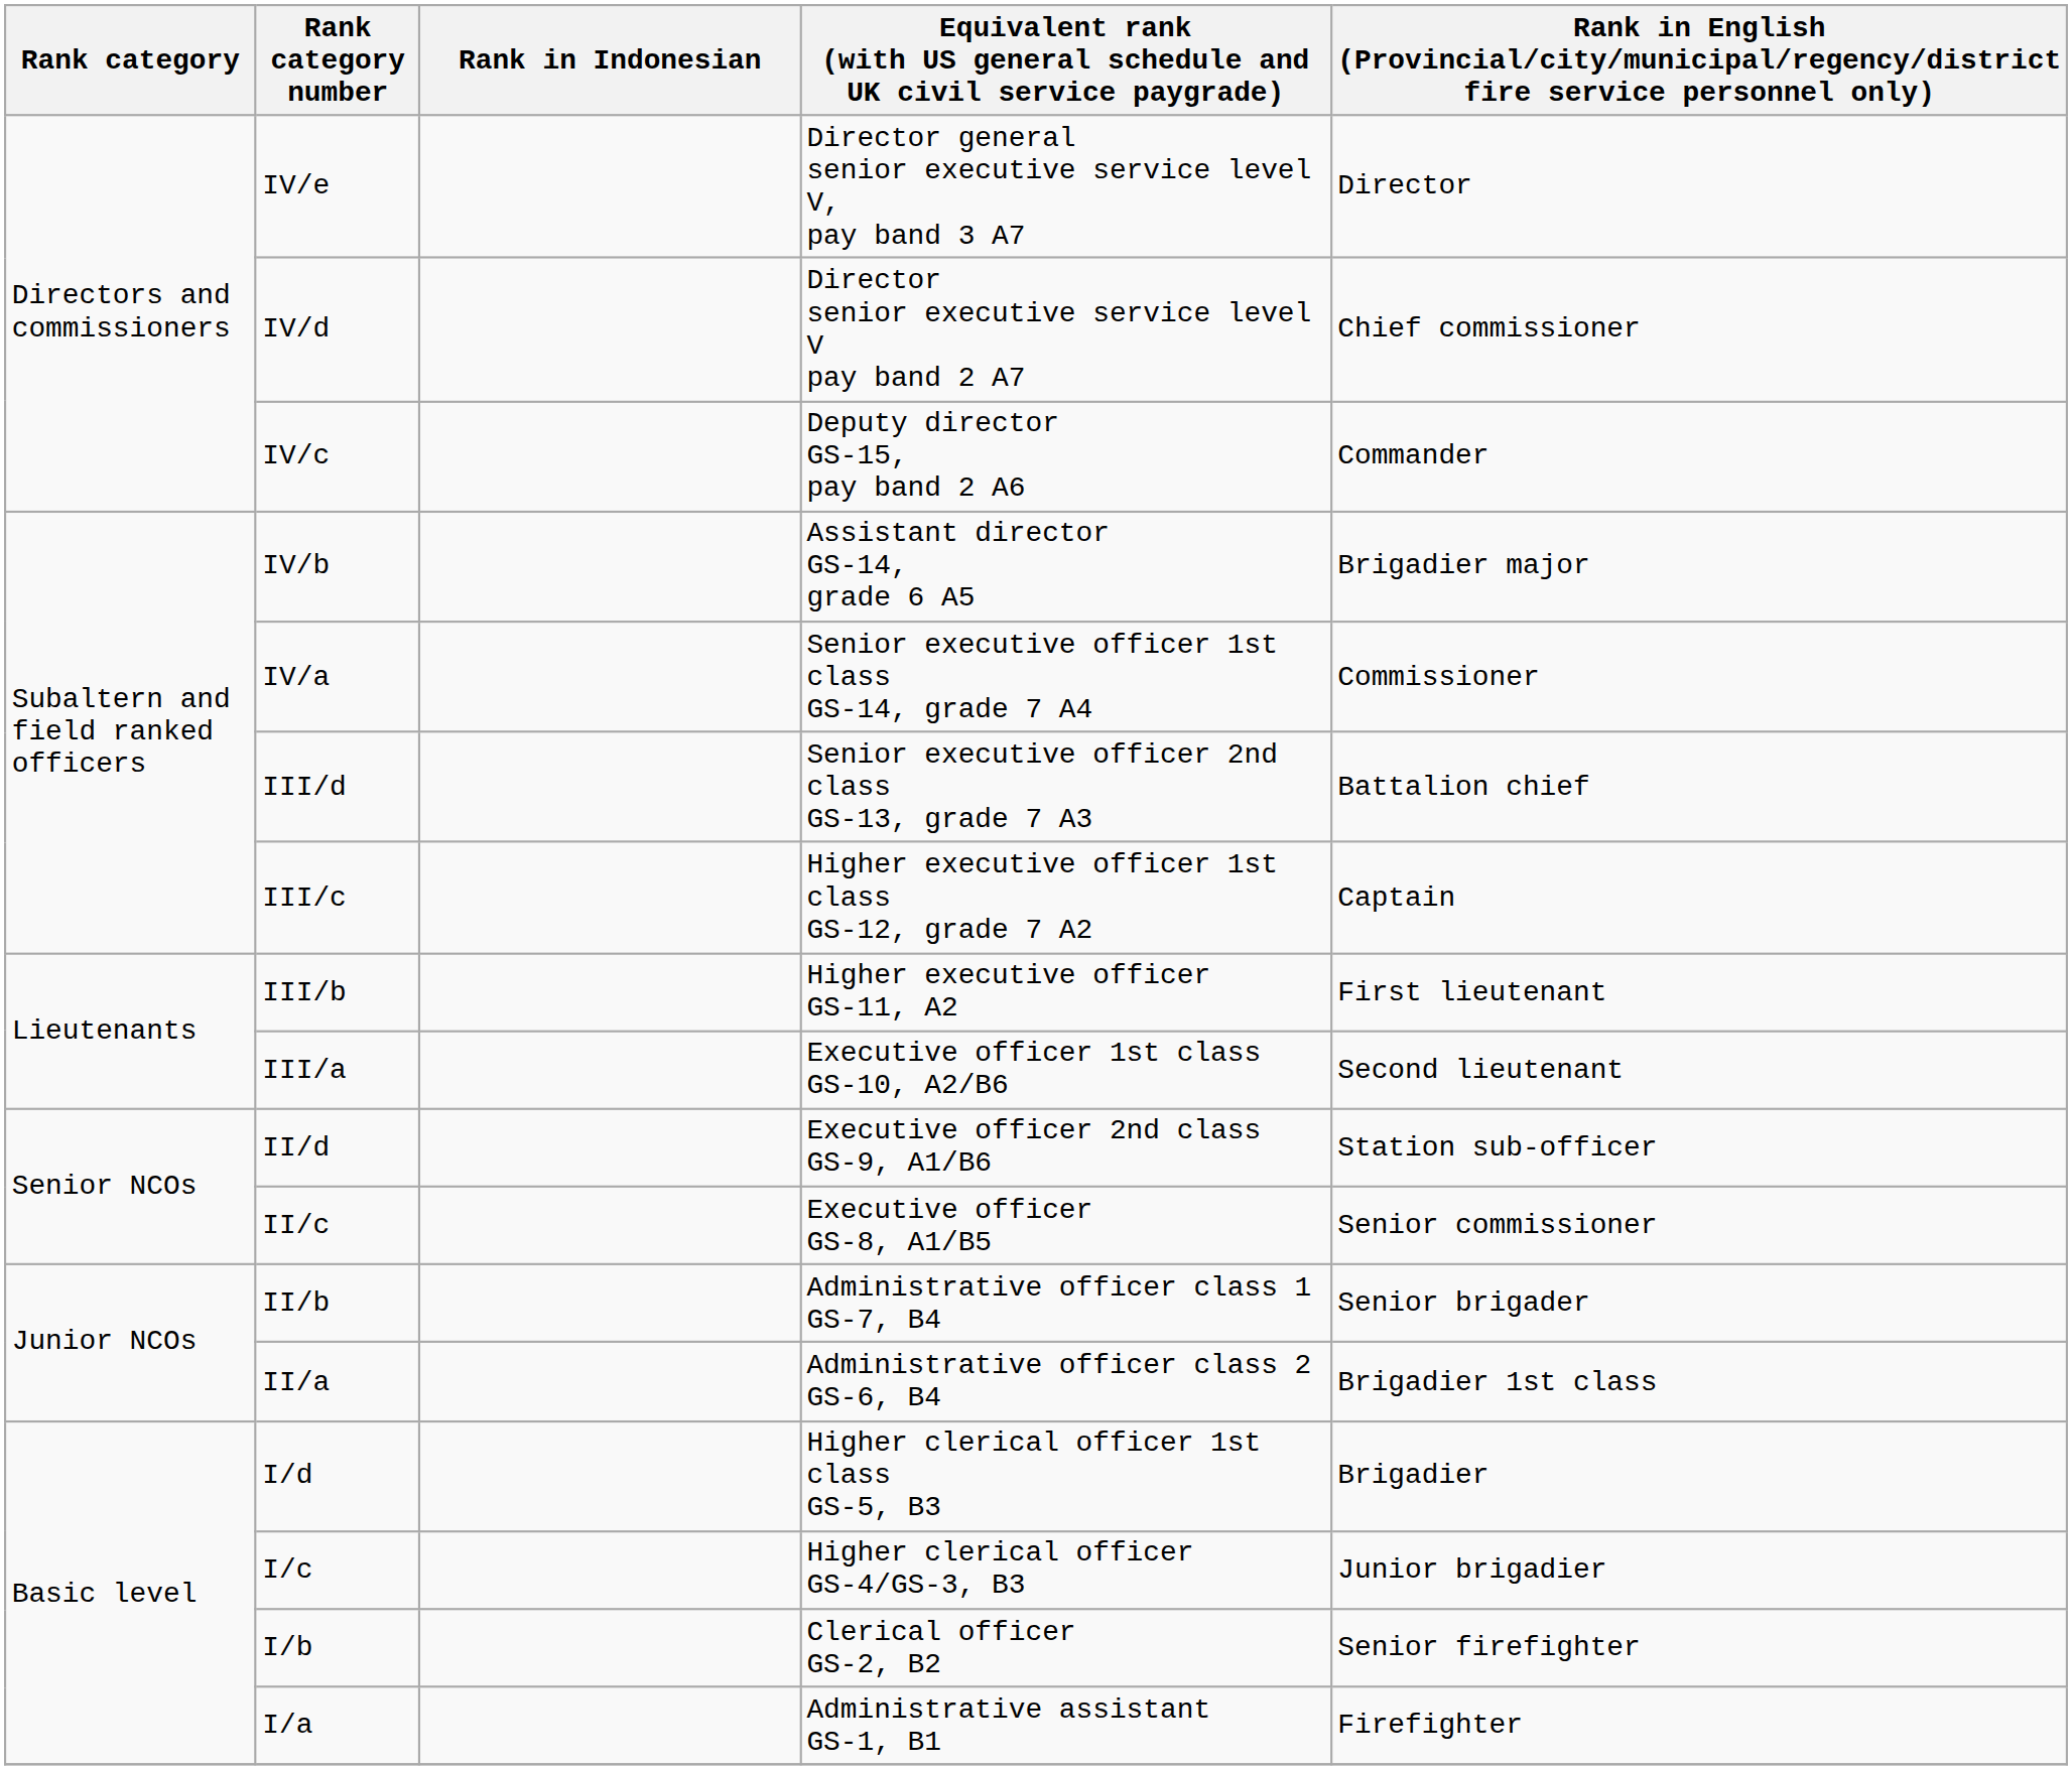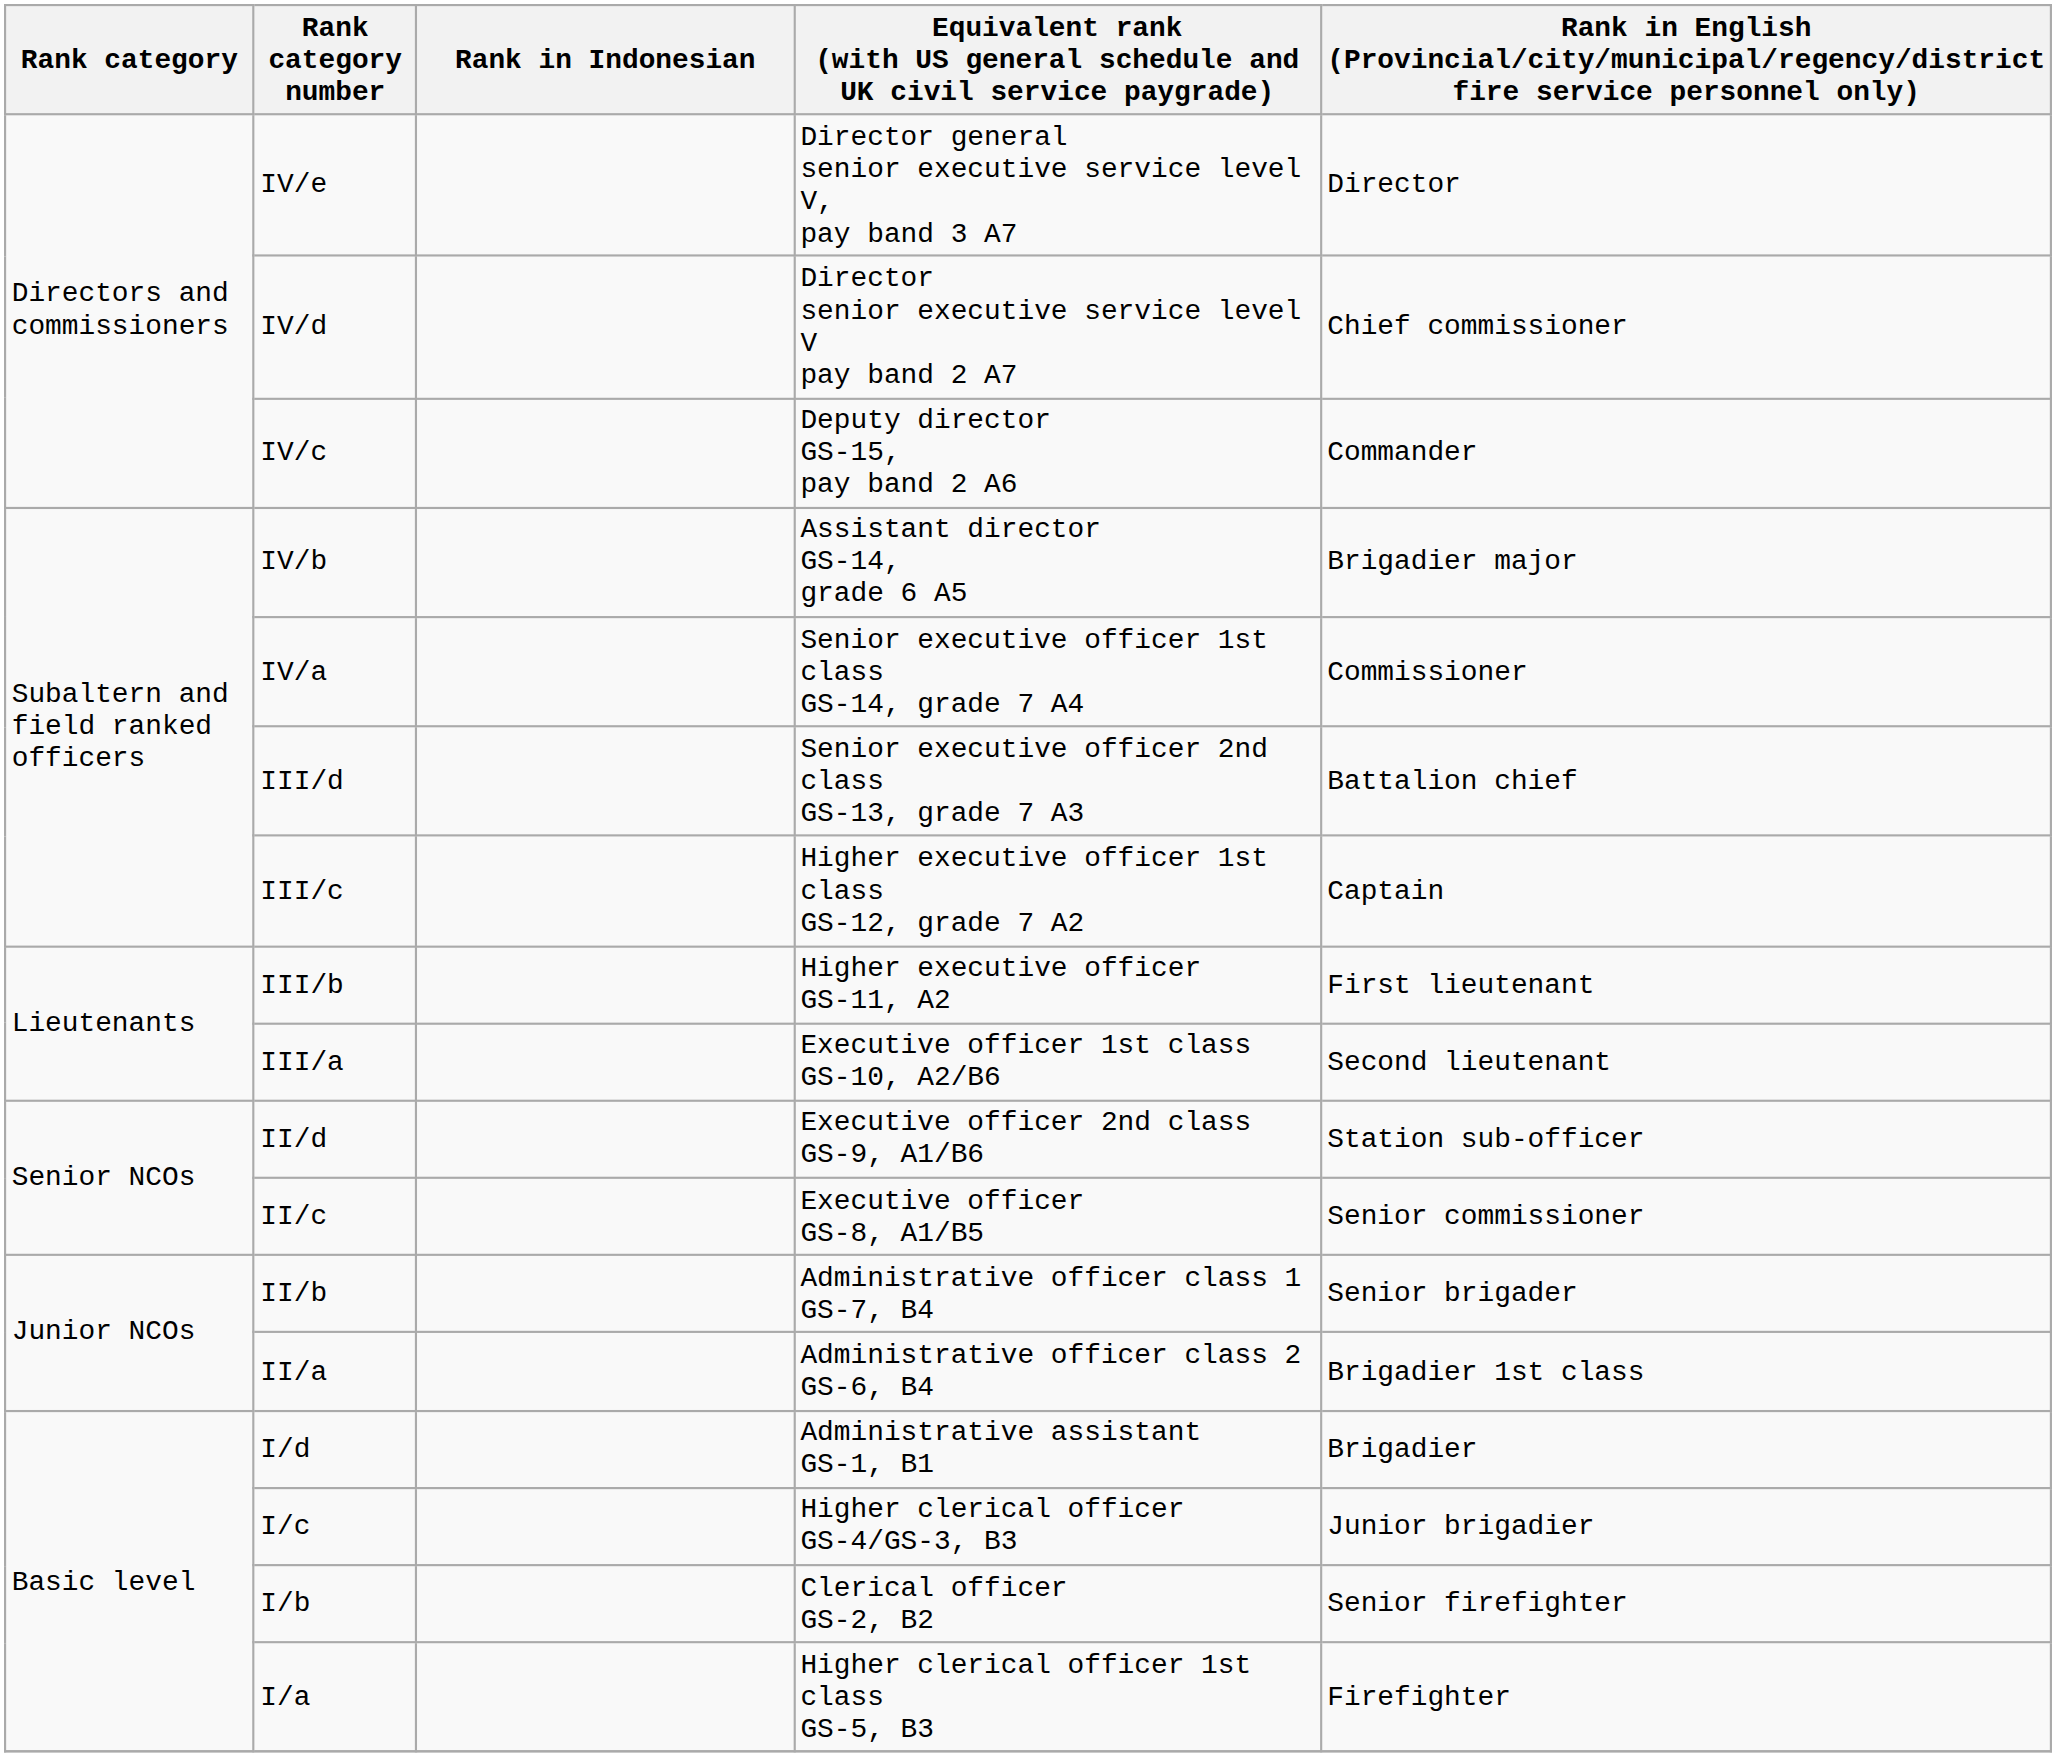I/d | column 4: Higher clerical officer 1st class GS-5, B3 -> Administrative assistant GS-1, B1
I/a | column 4: Administrative assistant GS-1, B1 -> Higher clerical officer 1st class GS-5, B3
